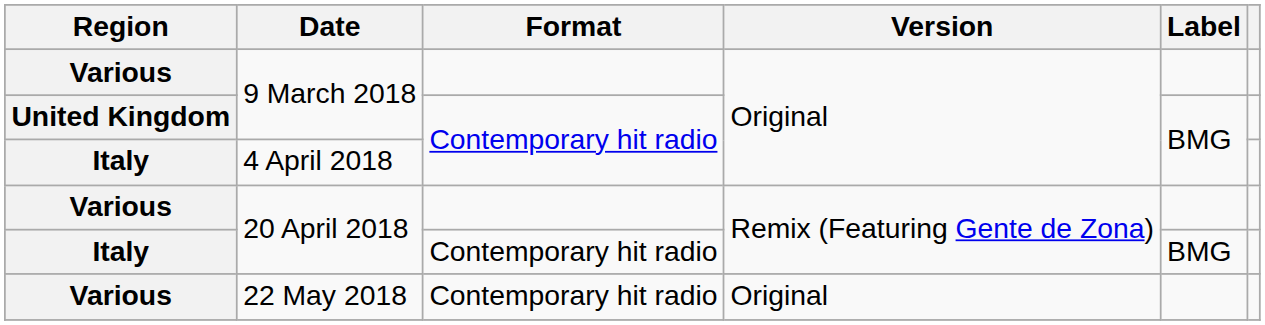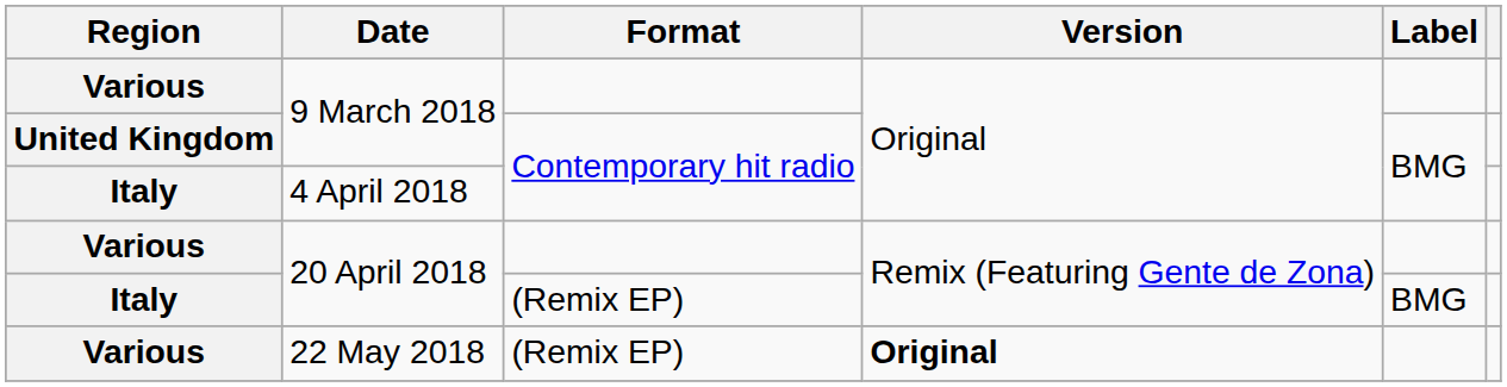Italy / 20 April 2018 | Format: Contemporary hit radio -> (Remix EP)
22 May 2018 | Format: Contemporary hit radio -> (Remix EP)
22 May 2018 | Version: normal -> bold
